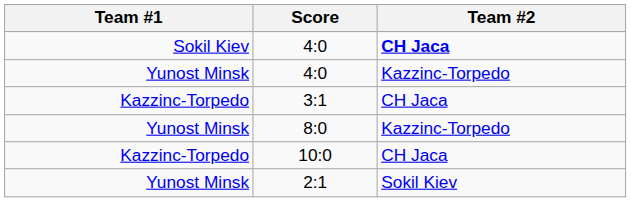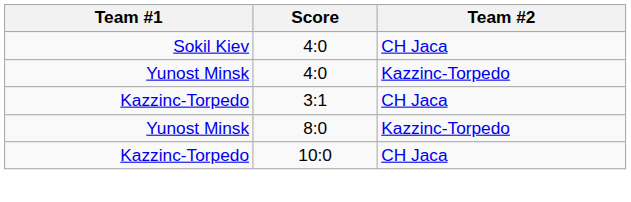Sokil Kiev / 4:0 | Team #2: bold -> normal
- row: Yunost Minsk | 2:1 | Sokil Kiev
